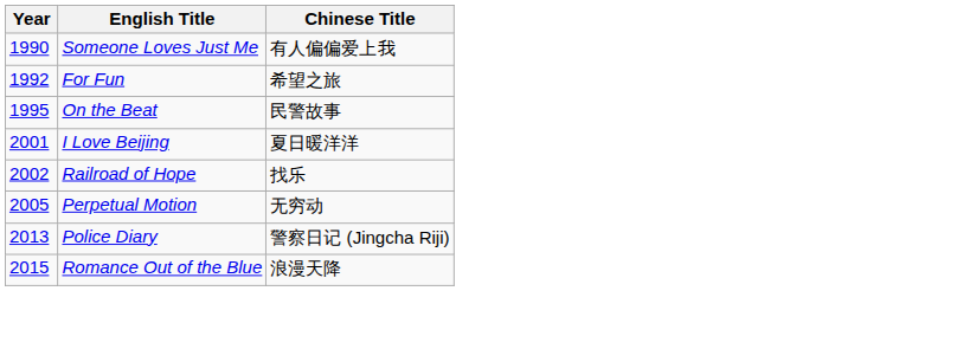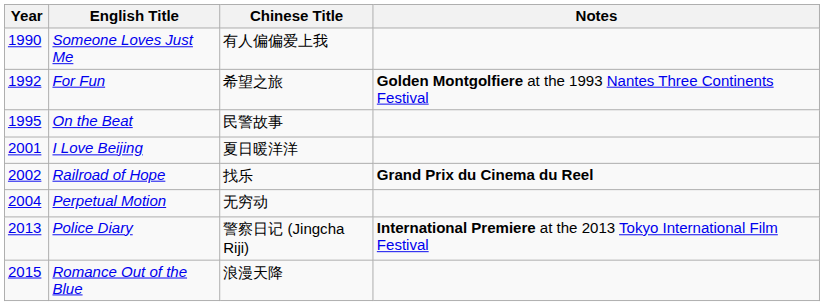+ column: Notes | Golden Montgolfiere at the 1993 Nantes Three Continents Festival | Grand Prix du Cinema du Reel | International Premiere at the 2013 Tokyo International Film Festival
Perpetual Motion | Year: 2005 -> 2004
